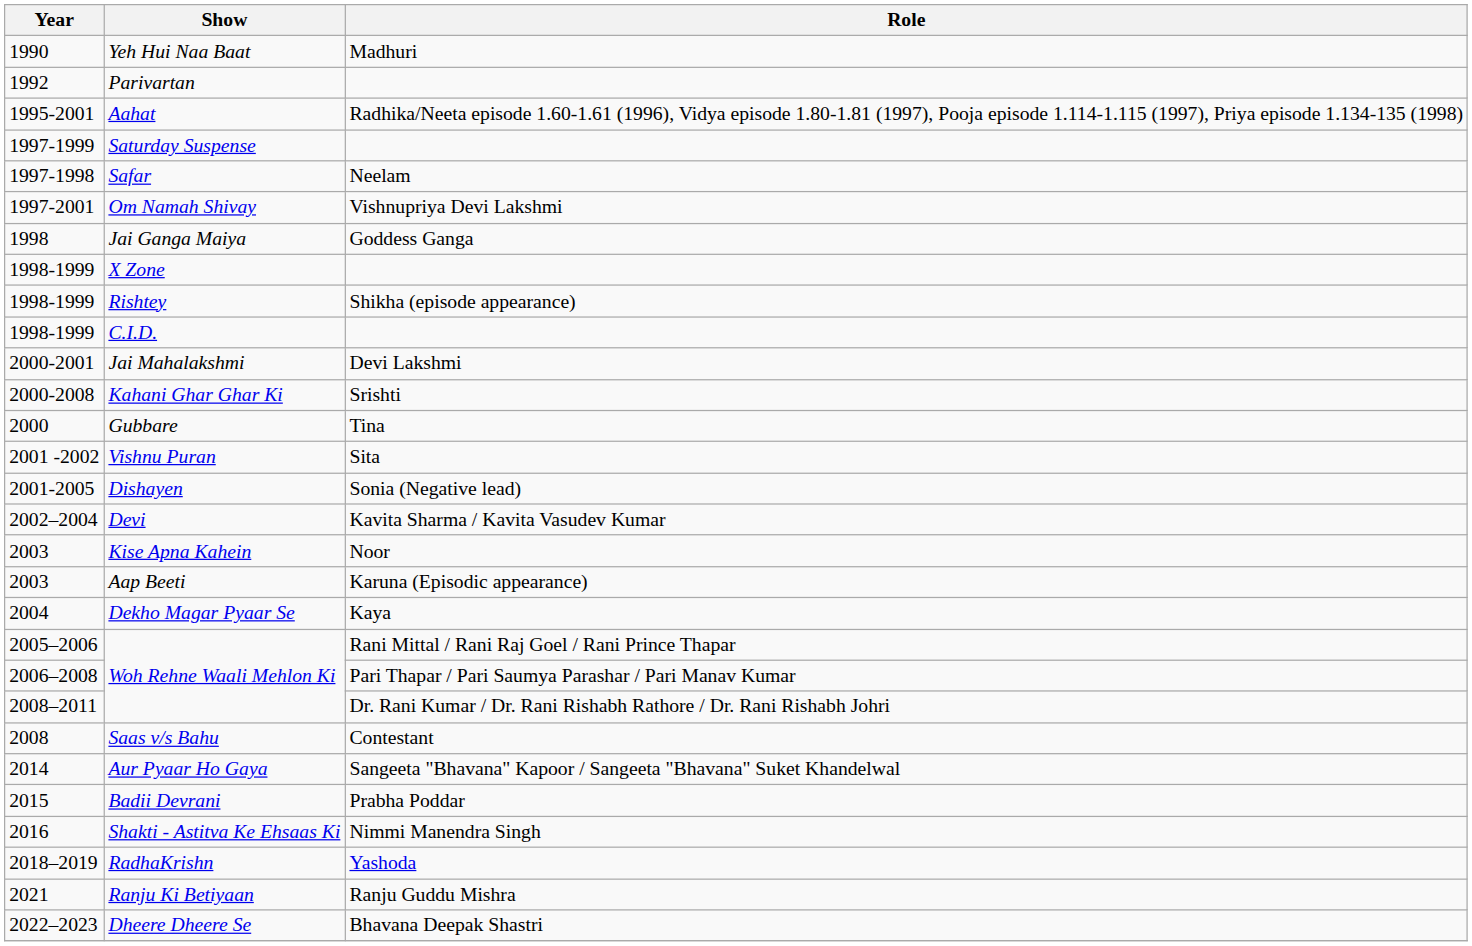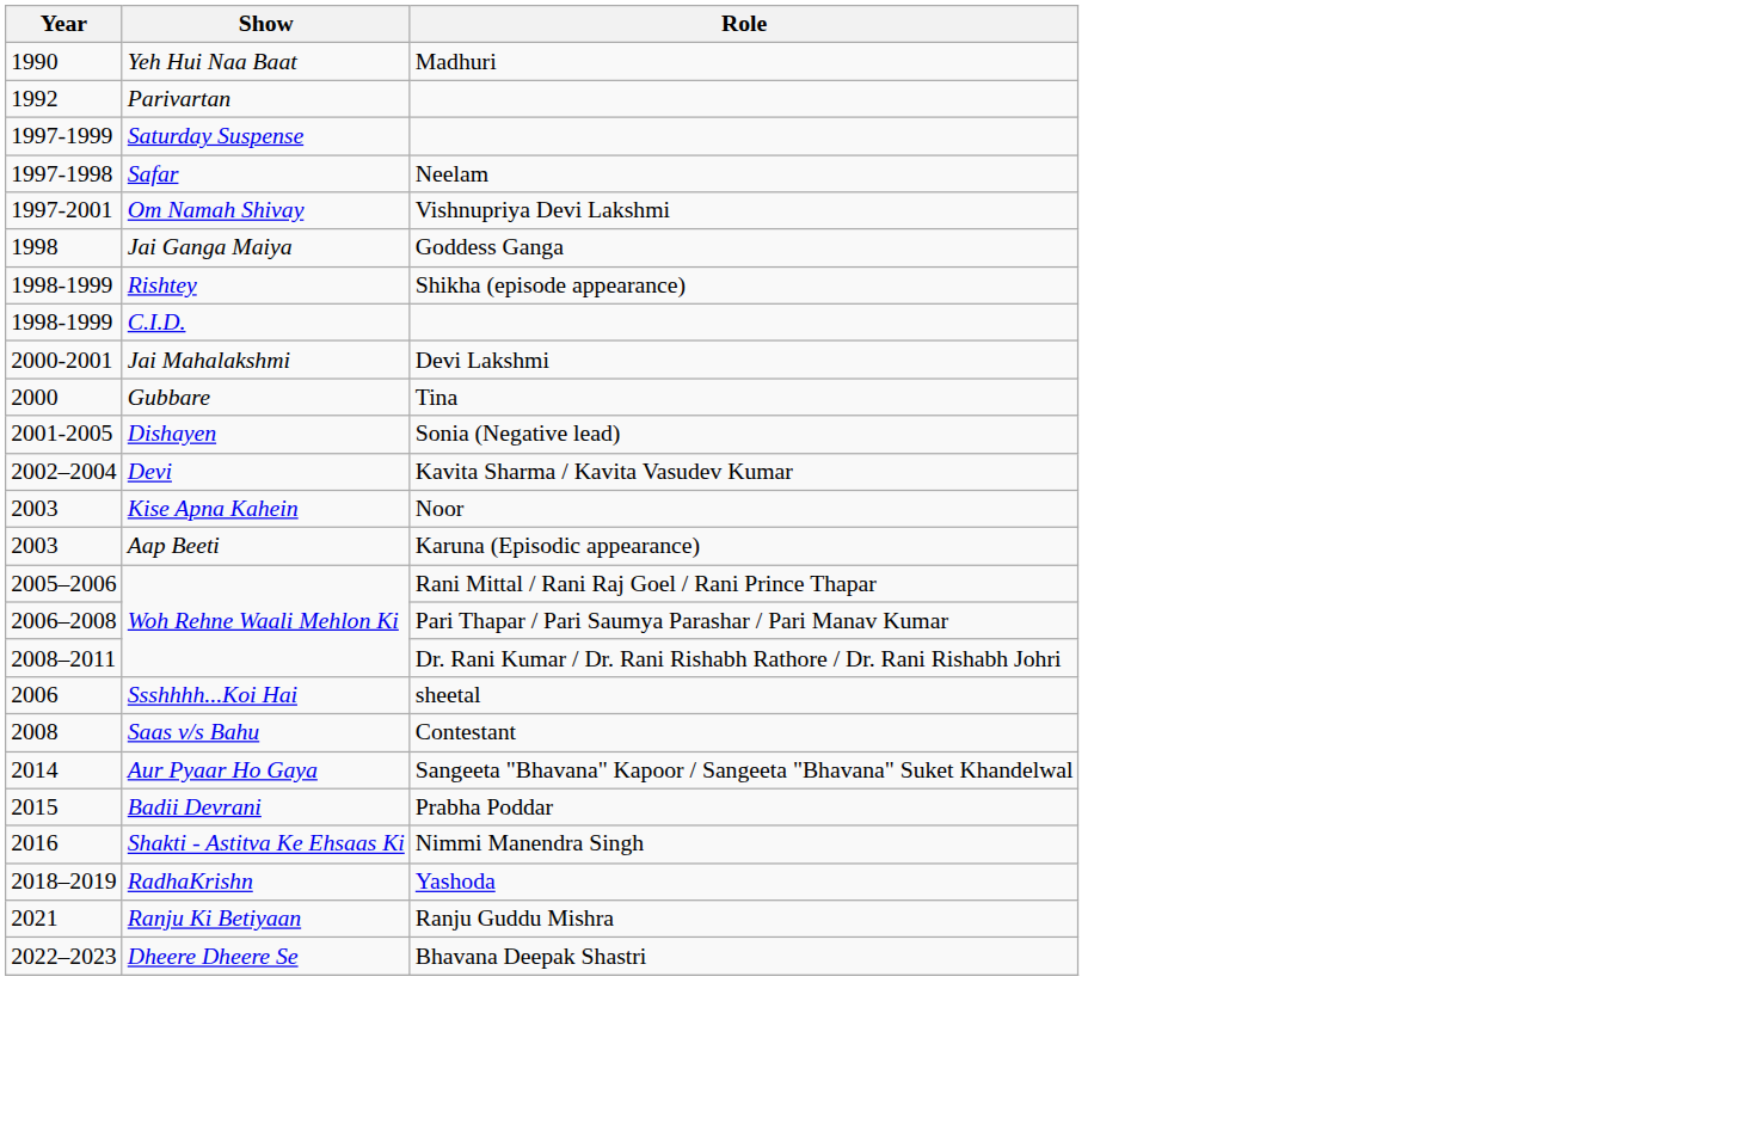- row: 1995-2001 | Aahat | Radhika/Neeta episode 1.60-1.61 (1996), Vidya episode 1.80-1.81 (1997), Pooja episode 1.114-1.115 (1997), Priya episode 1.134-135 (1998)
- row: 1998-1999 | X Zone
- row: 2000-2008 | Kahani Ghar Ghar Ki | Srishti
- row: 2001 -2002 | Vishnu Puran | Sita
- row: 2004 | Dekho Magar Pyaar Se | Kaya
+ row: 2006 | Ssshhhh...Koi Hai | sheetal
